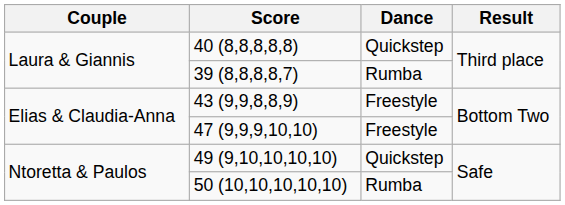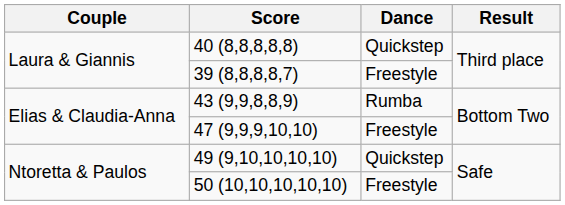39 (8,8,8,8,7) | Dance: Rumba -> Freestyle
43 (9,9,8,8,9) | Dance: Freestyle -> Rumba
50 (10,10,10,10,10) | Dance: Rumba -> Freestyle
